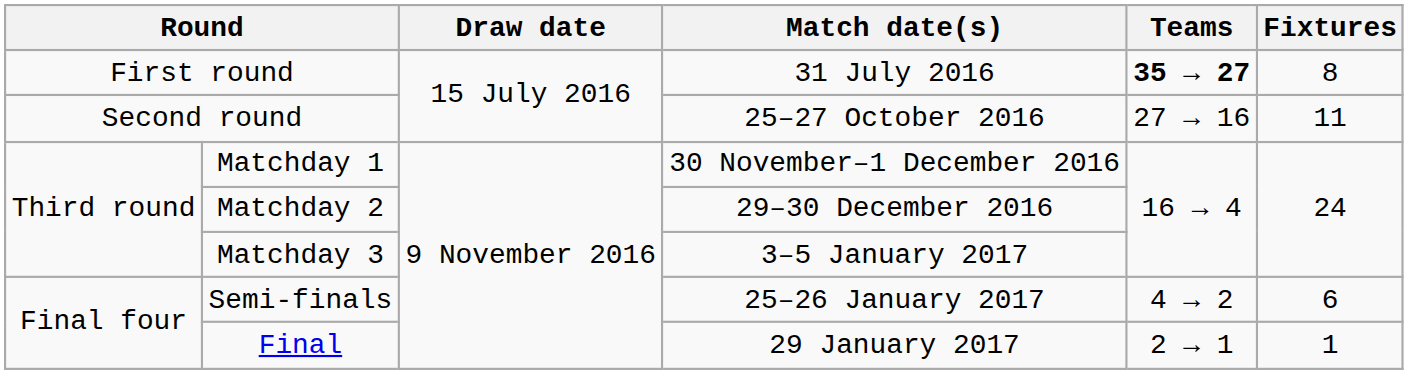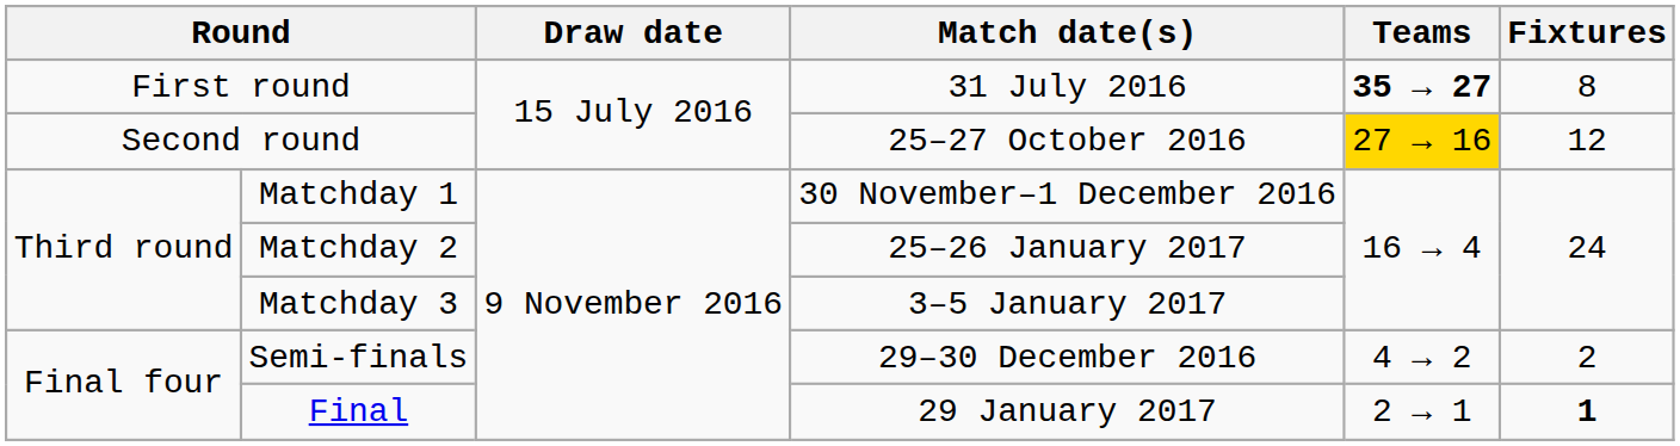Second round | Teams: no background -> gold background
Second round | Fixtures: 11 -> 12
Matchday 2 | Match date(s): 29–30 December 2016 -> 25–26 January 2017
Semi-finals | Match date(s): 25–26 January 2017 -> 29–30 December 2016
Semi-finals | Fixtures: 6 -> 2
Final | Fixtures: normal -> bold
